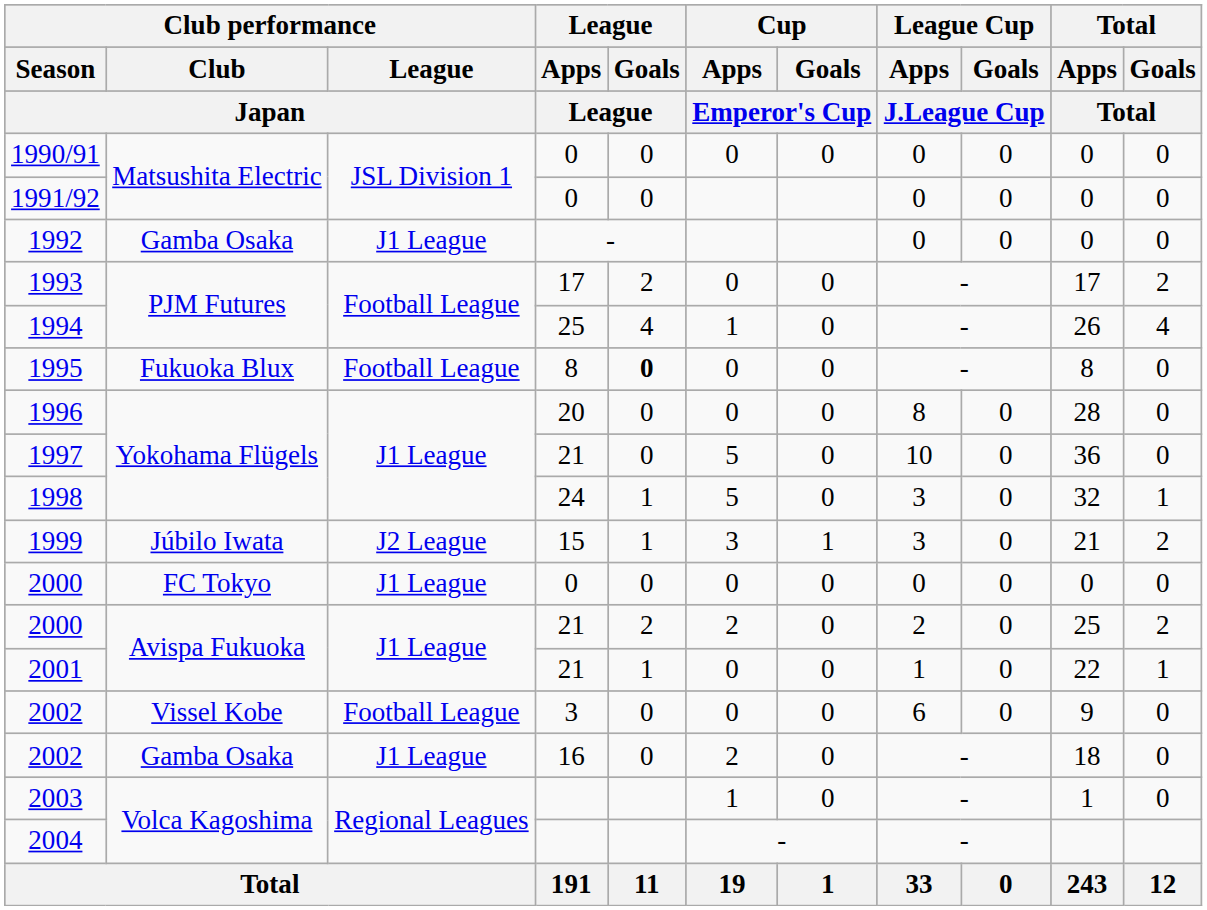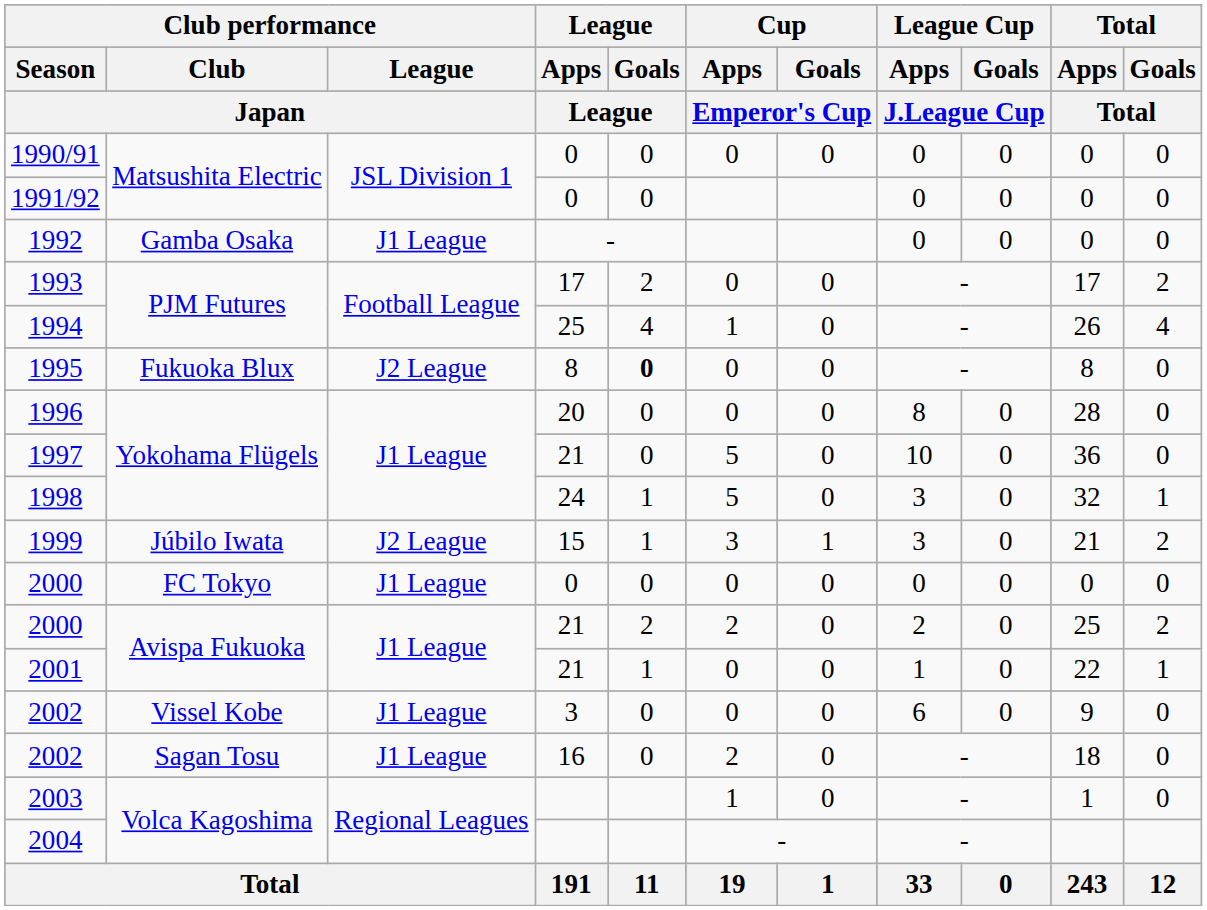1995 | Club performance / League / Japan: Football League -> J2 League
2002 / 3 | Club performance / League / Japan: Football League -> J1 League
2002 / 16 | Club performance / Club / Japan: Gamba Osaka -> Sagan Tosu
